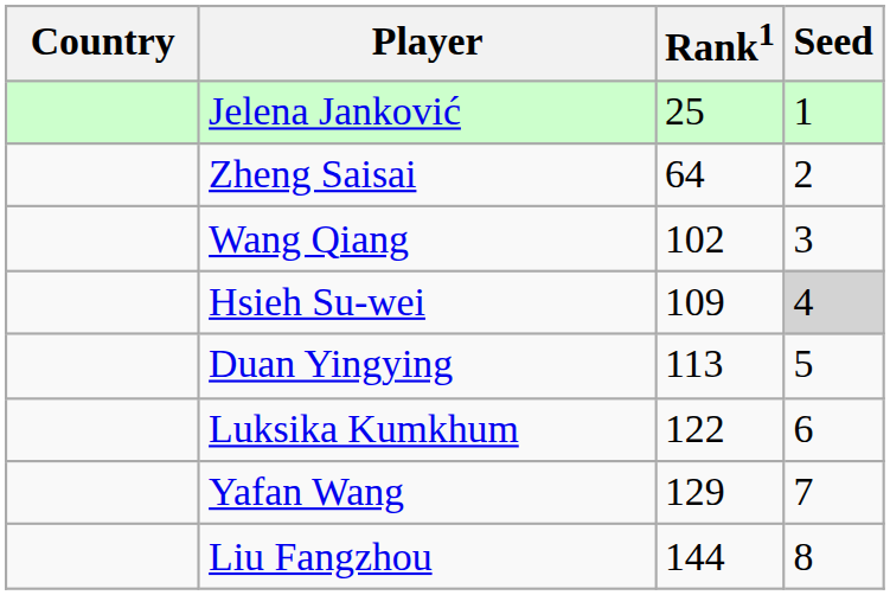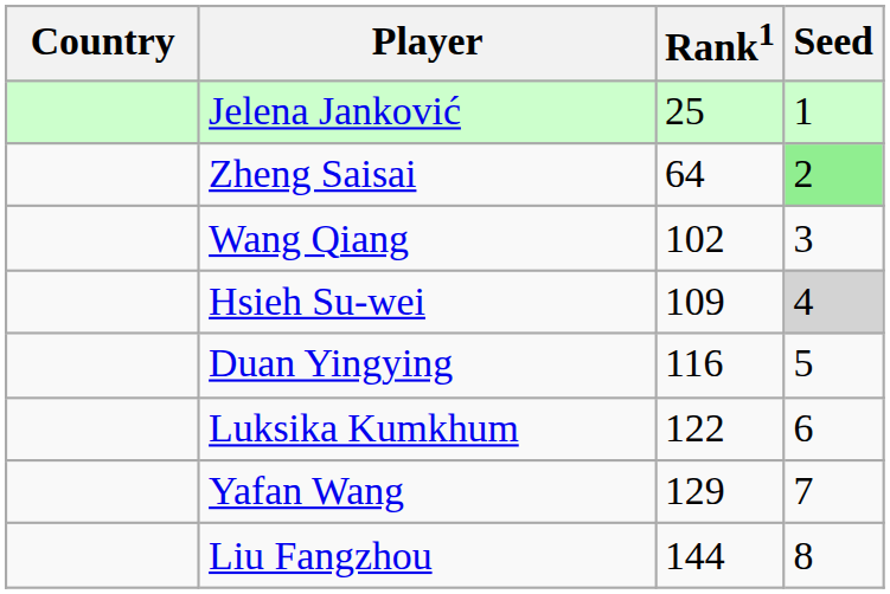Zheng Saisai | Seed: no background -> lightgreen background
Duan Yingying | Rank1: 113 -> 116
